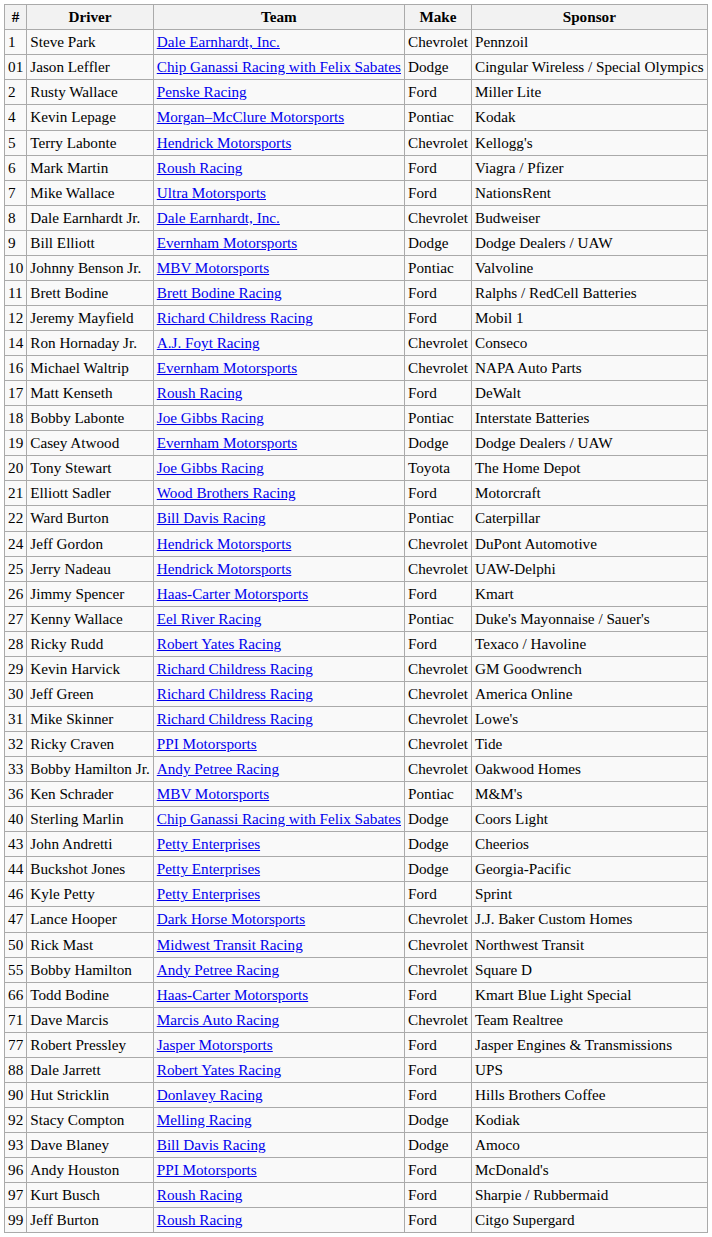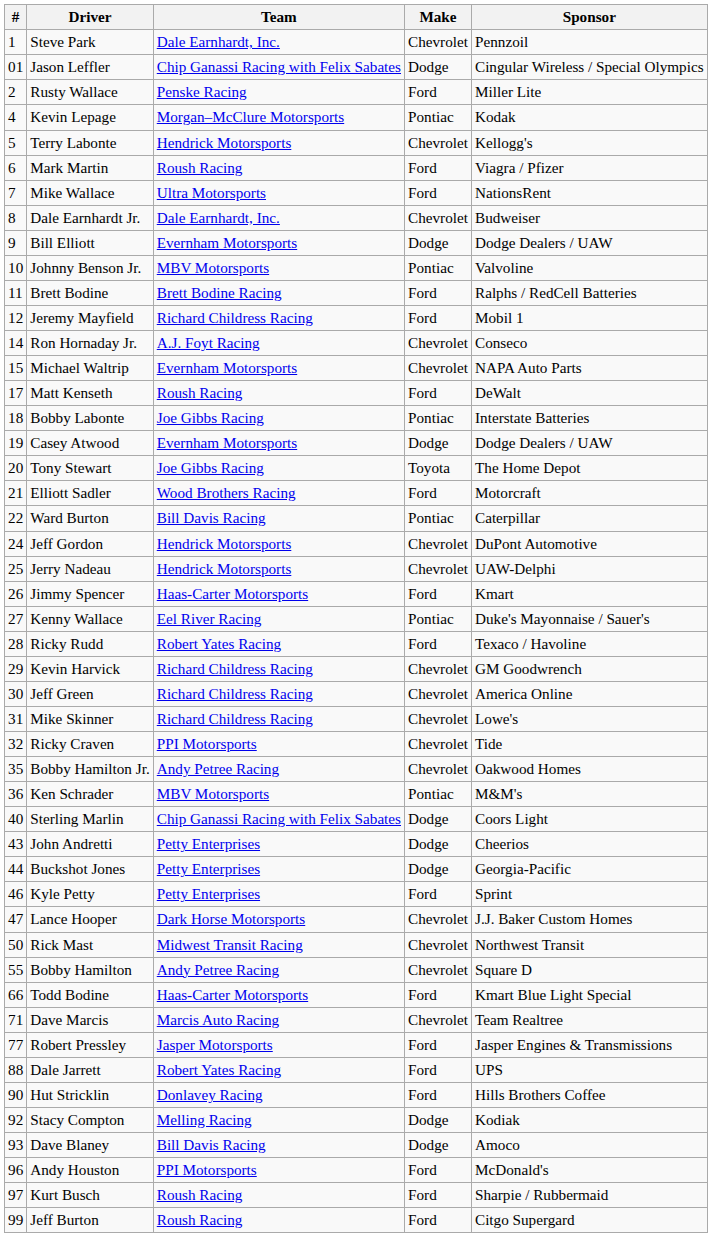Michael Waltrip | #: 16 -> 15
Bobby Hamilton Jr. | #: 33 -> 35
